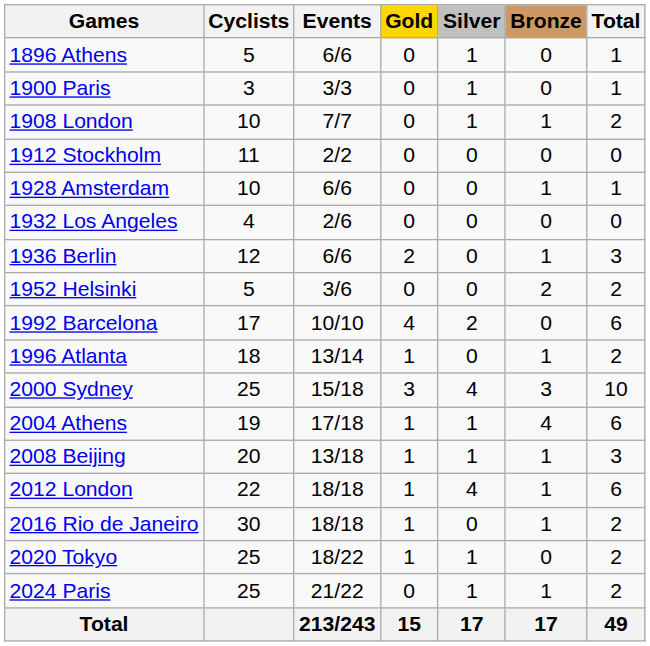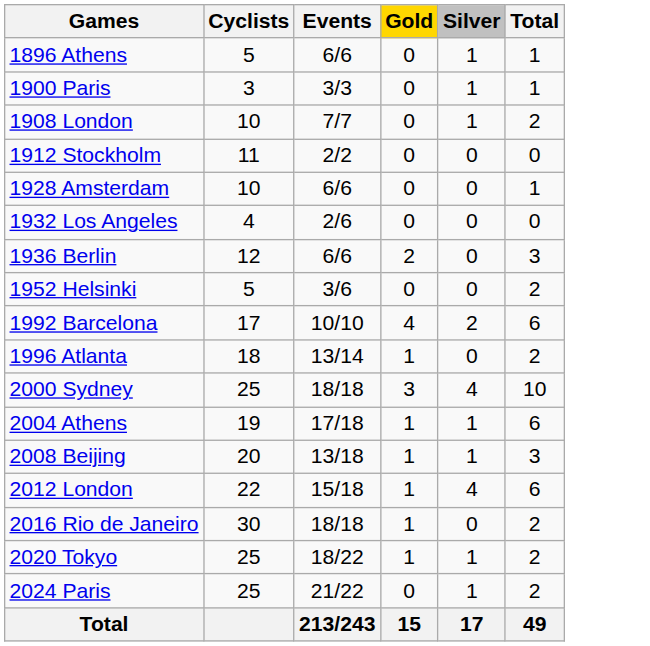- column: Bronze | 0 | 0 | 1 | 0 | 1 | 0 | 1 | 2 | 0 | 1 | 3 | 4 | 1 | 1 | 1 | 0 | 1 | 17
2000 Sydney | Events: 15/18 -> 18/18
2012 London | Events: 18/18 -> 15/18
